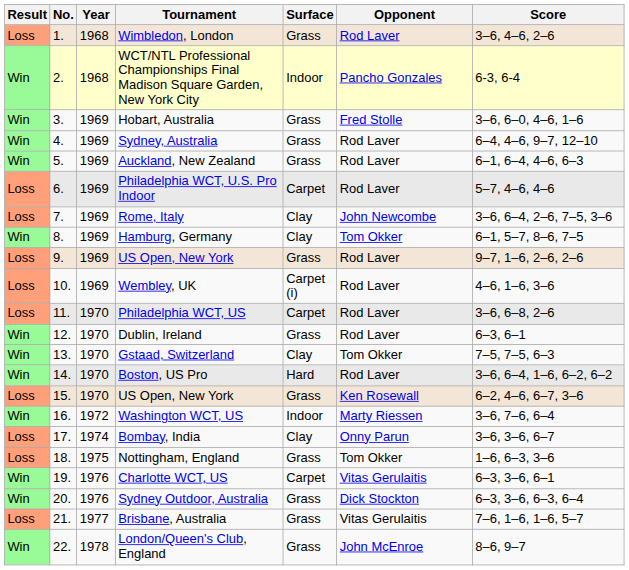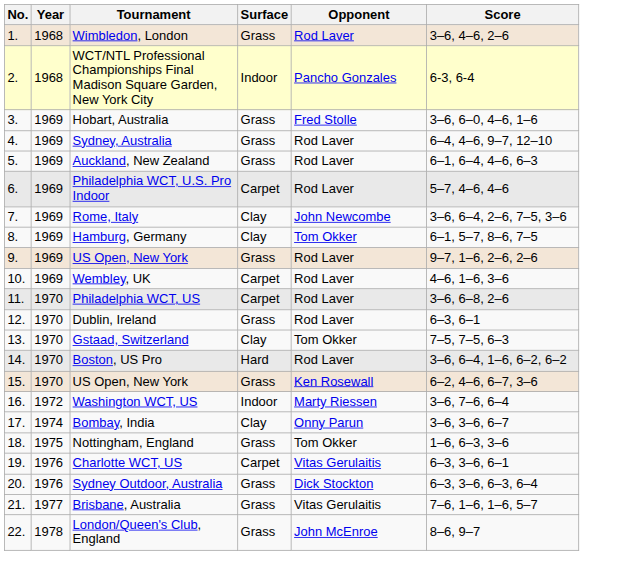- column: Result | Loss | Win | Win | Win | Win | Loss | Loss | Win | Loss | Loss | Loss | Win | Win | Win | Loss | Win | Loss | Loss | Win | Win | Loss | Win
Wembley, UK | Surface: Carpet (i) -> Carpet
